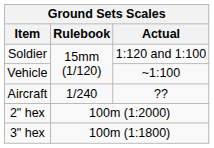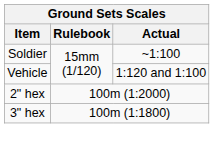Soldier | Actual: 1:120 and 1:100 -> ~1:100
Vehicle | Actual: ~1:100 -> 1:120 and 1:100
- row: Aircraft | 1/240 | ??
